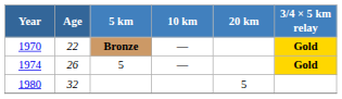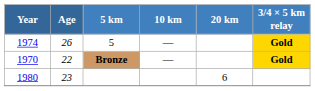rows swapped: 1970 <-> 1974
1980 | Age: 32 -> 23
1980 | 20 km: 5 -> 6
